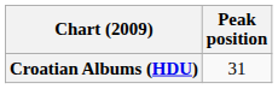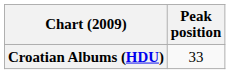Croatian Albums (HDU) | Peak position: 31 -> 33
